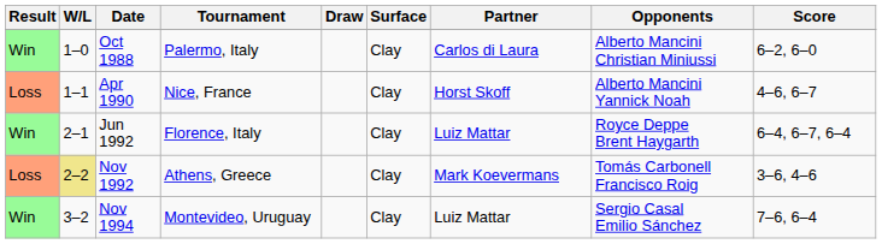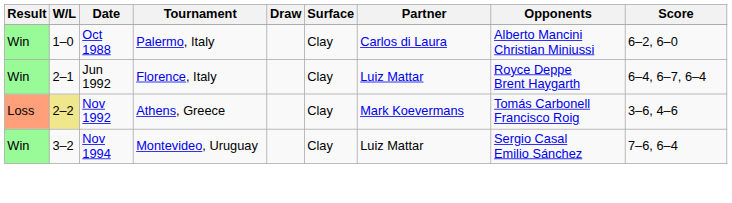- row: Loss | 1–1 | Apr 1990 | Nice, France | Clay | Horst Skoff | Alberto Mancini Yannick Noah | 4–6, 6–7
